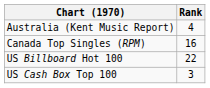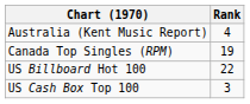Canada Top Singles (RPM) | Rank: 16 -> 19
